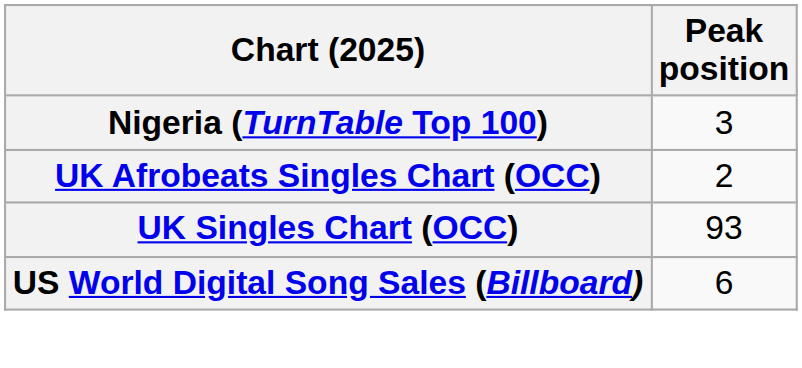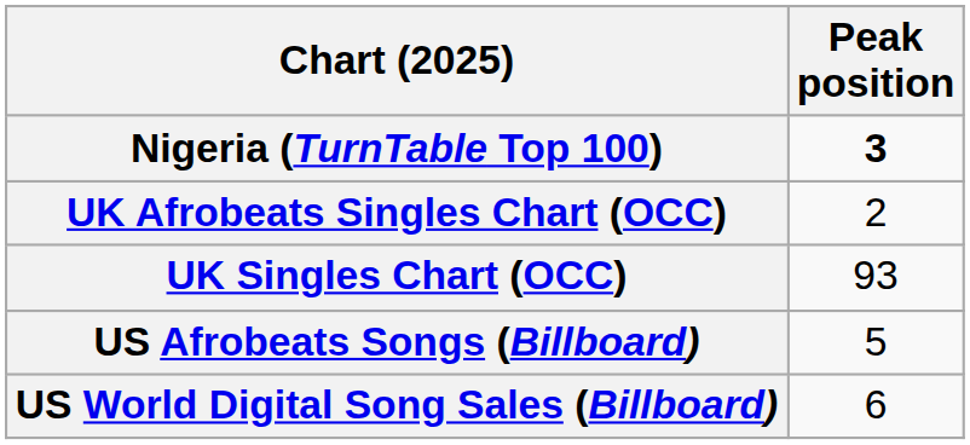Nigeria (TurnTable Top 100) | Peak position: normal -> bold
+ row: US Afrobeats Songs (Billboard) | 5
